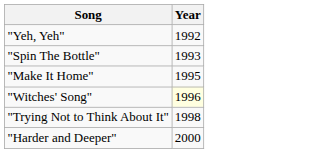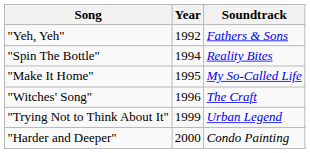+ column: Soundtrack | Fathers & Sons | Reality Bites | My So-Called Life | The Craft | Urban Legend | Condo Painting
"Spin The Bottle" | Year: 1993 -> 1994
"Witches' Song" | Year: lightyellow background -> no background
"Trying Not to Think About It" | Year: 1998 -> 1999
